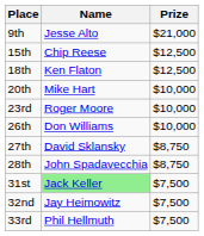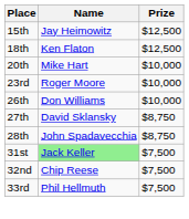- row: 9th | Jesse Alto | $21,000
15th | Name: Chip Reese -> Jay Heimowitz
32nd | Name: Jay Heimowitz -> Chip Reese
